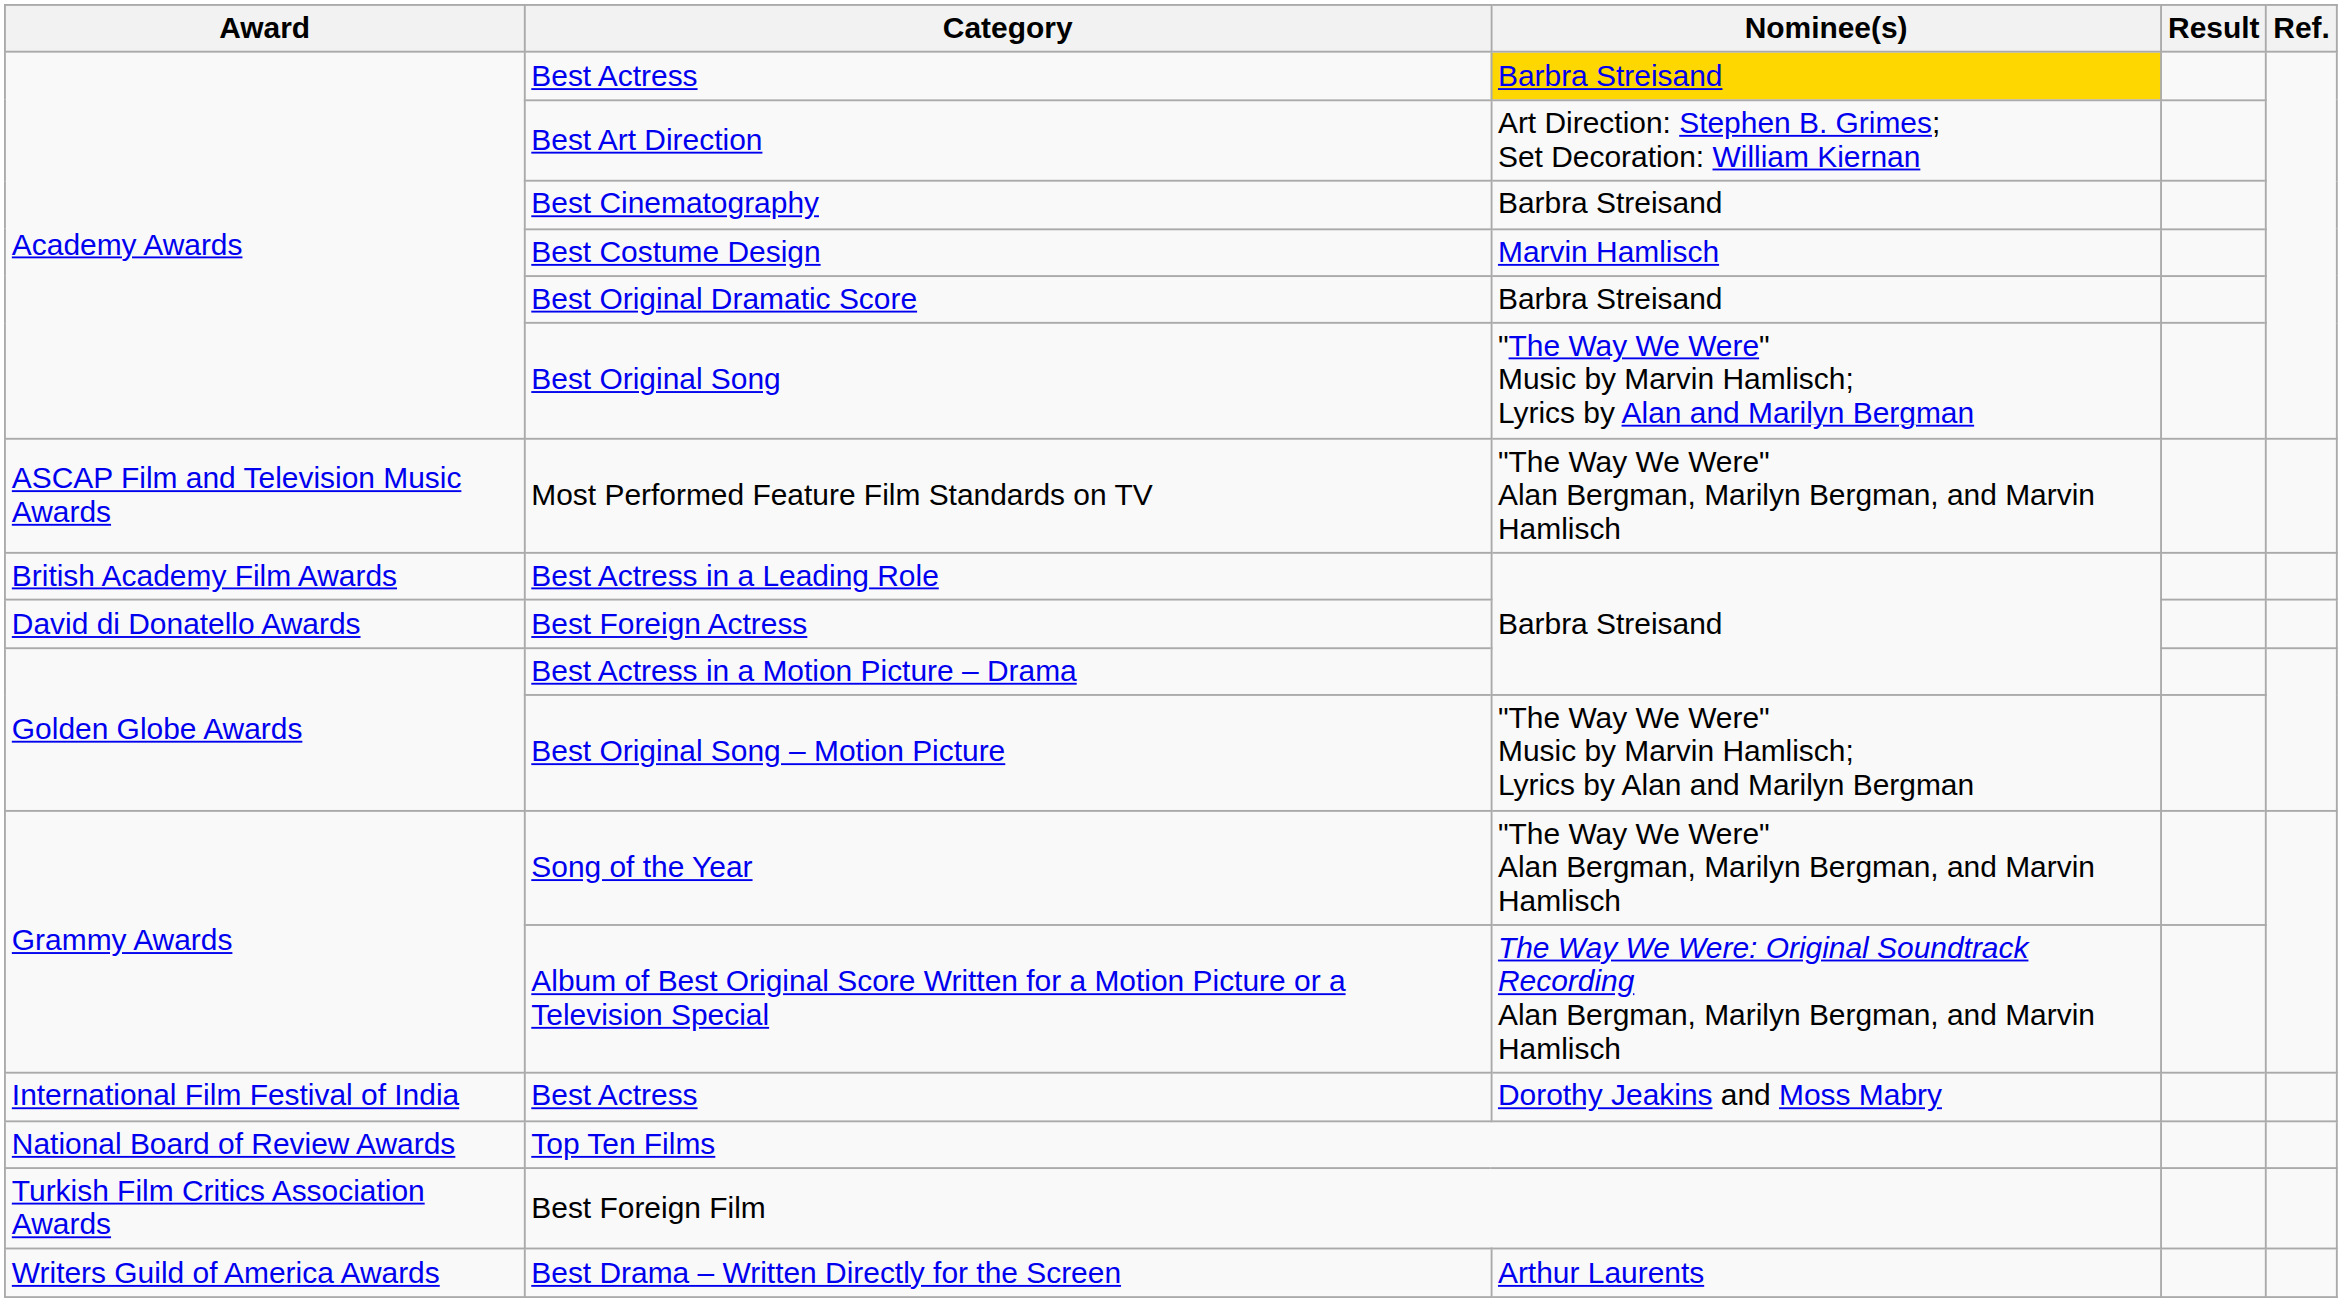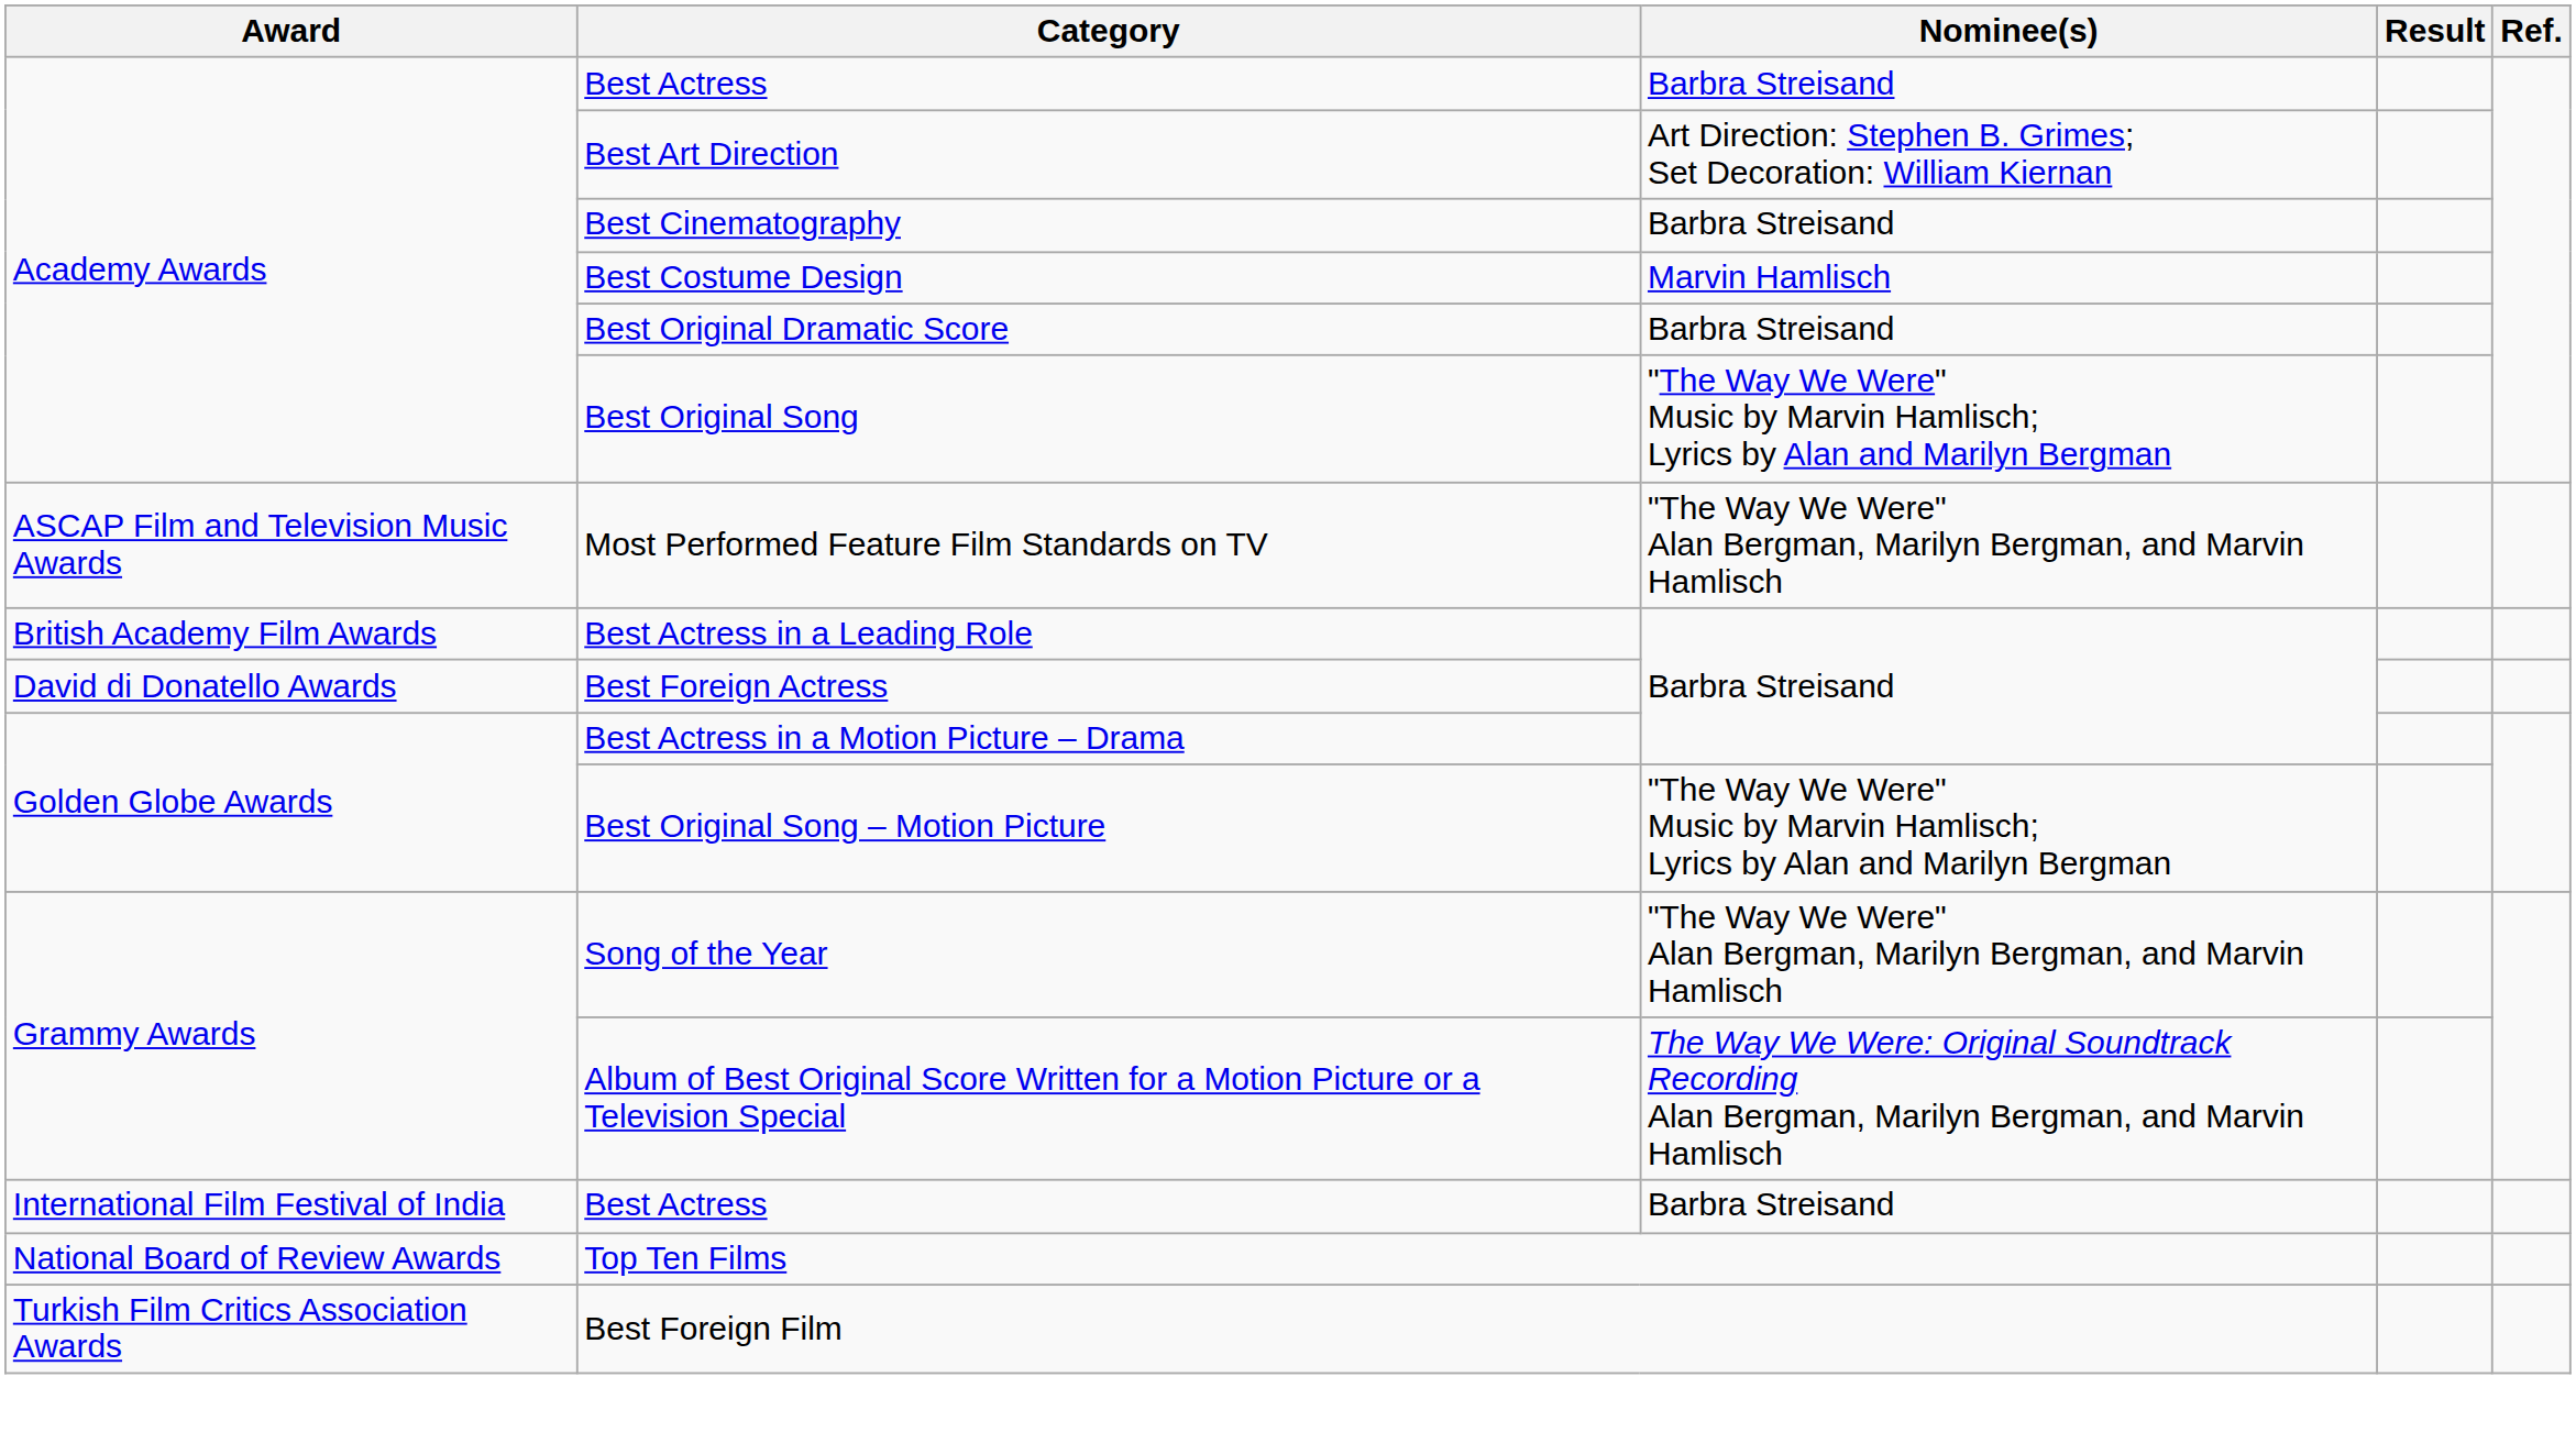Academy Awards / Best Actress | Nominee(s): gold background -> no background
International Film Festival of India / Best Actress | Nominee(s): Dorothy Jeakins and Moss Mabry -> Barbra Streisand
- row: Writers Guild of America Awards | Best Drama – Written Directly for the Screen | Arthur Laurents
